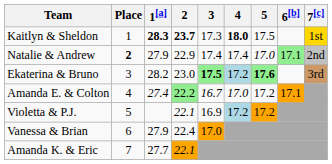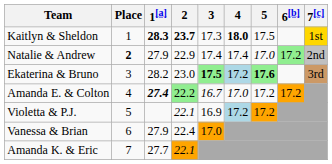Natalie & Andrew | 6[b]: 17.1 -> 17.2
Amanda E. & Colton | 1[a]: normal -> bold
Amanda E. & Colton | 6[b]: 17.1 -> 17.2
